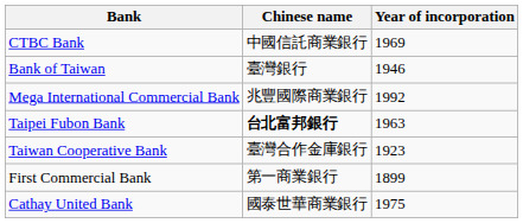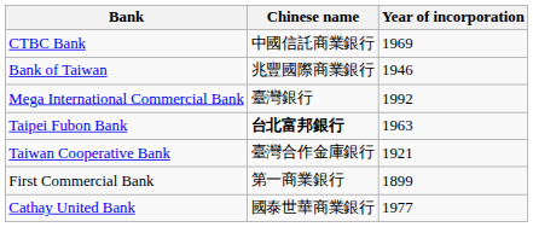Bank of Taiwan | Chinese name: 臺灣銀行 -> 兆豐國際商業銀行
Mega International Commercial Bank | Chinese name: 兆豐國際商業銀行 -> 臺灣銀行
Taiwan Cooperative Bank | Year of incorporation: 1923 -> 1921
Cathay United Bank | Year of incorporation: 1975 -> 1977
